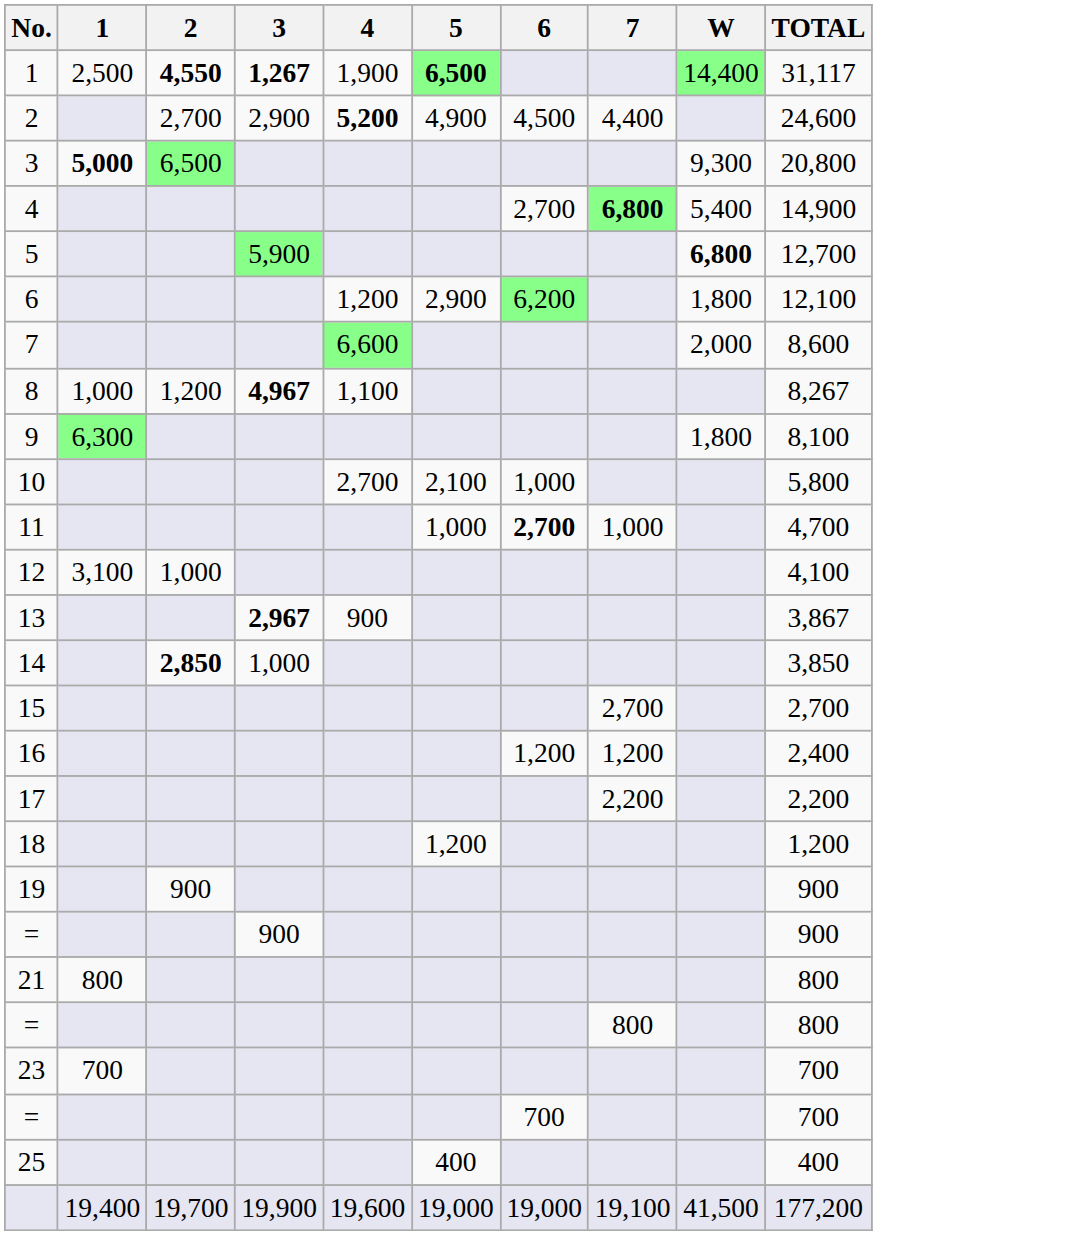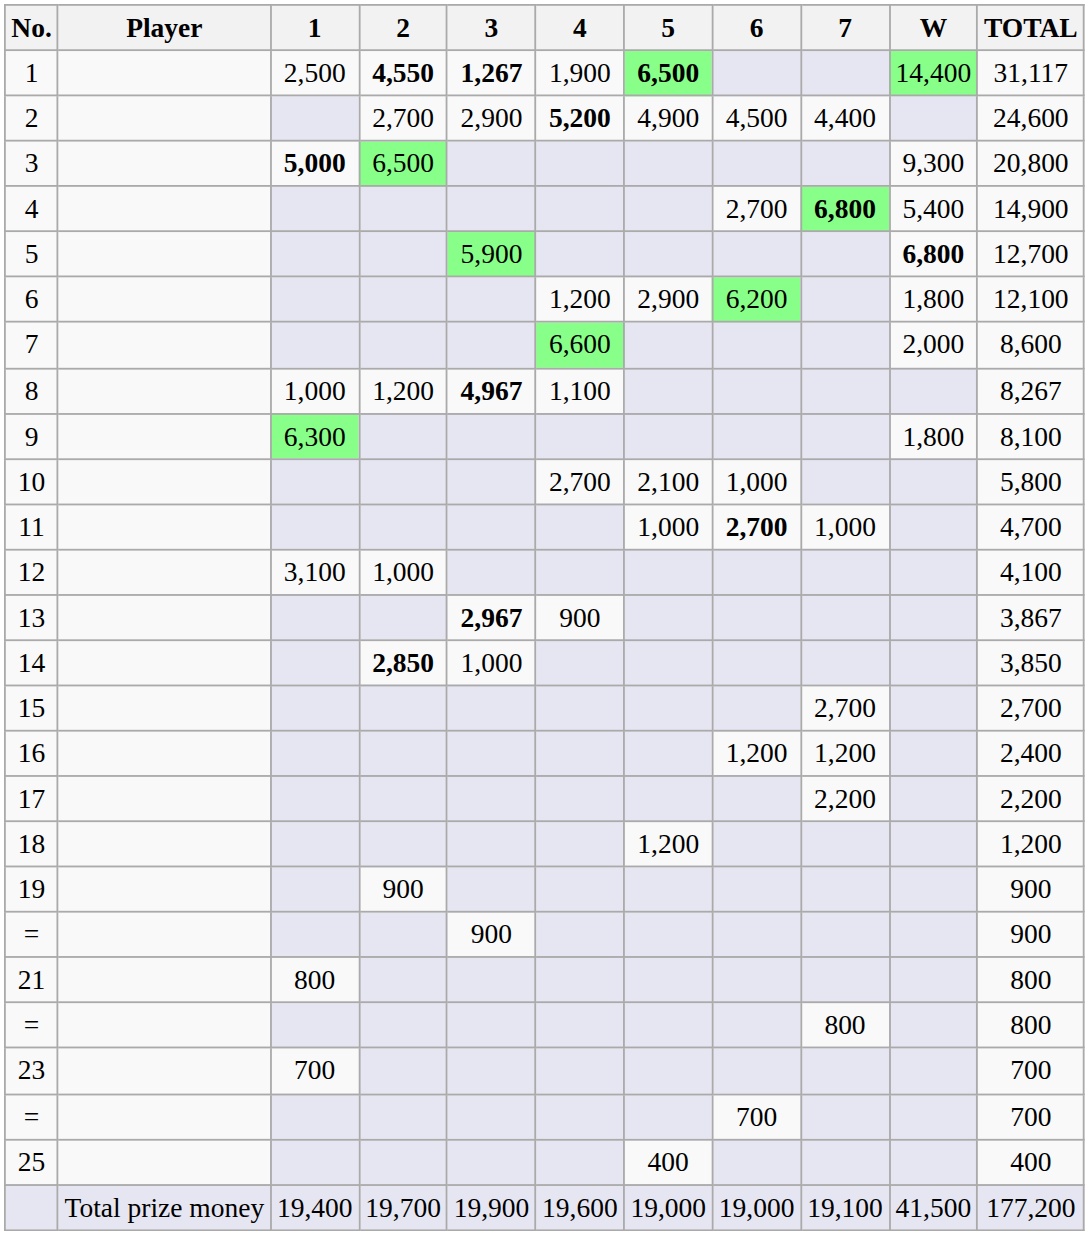+ column: Player | Total prize money
